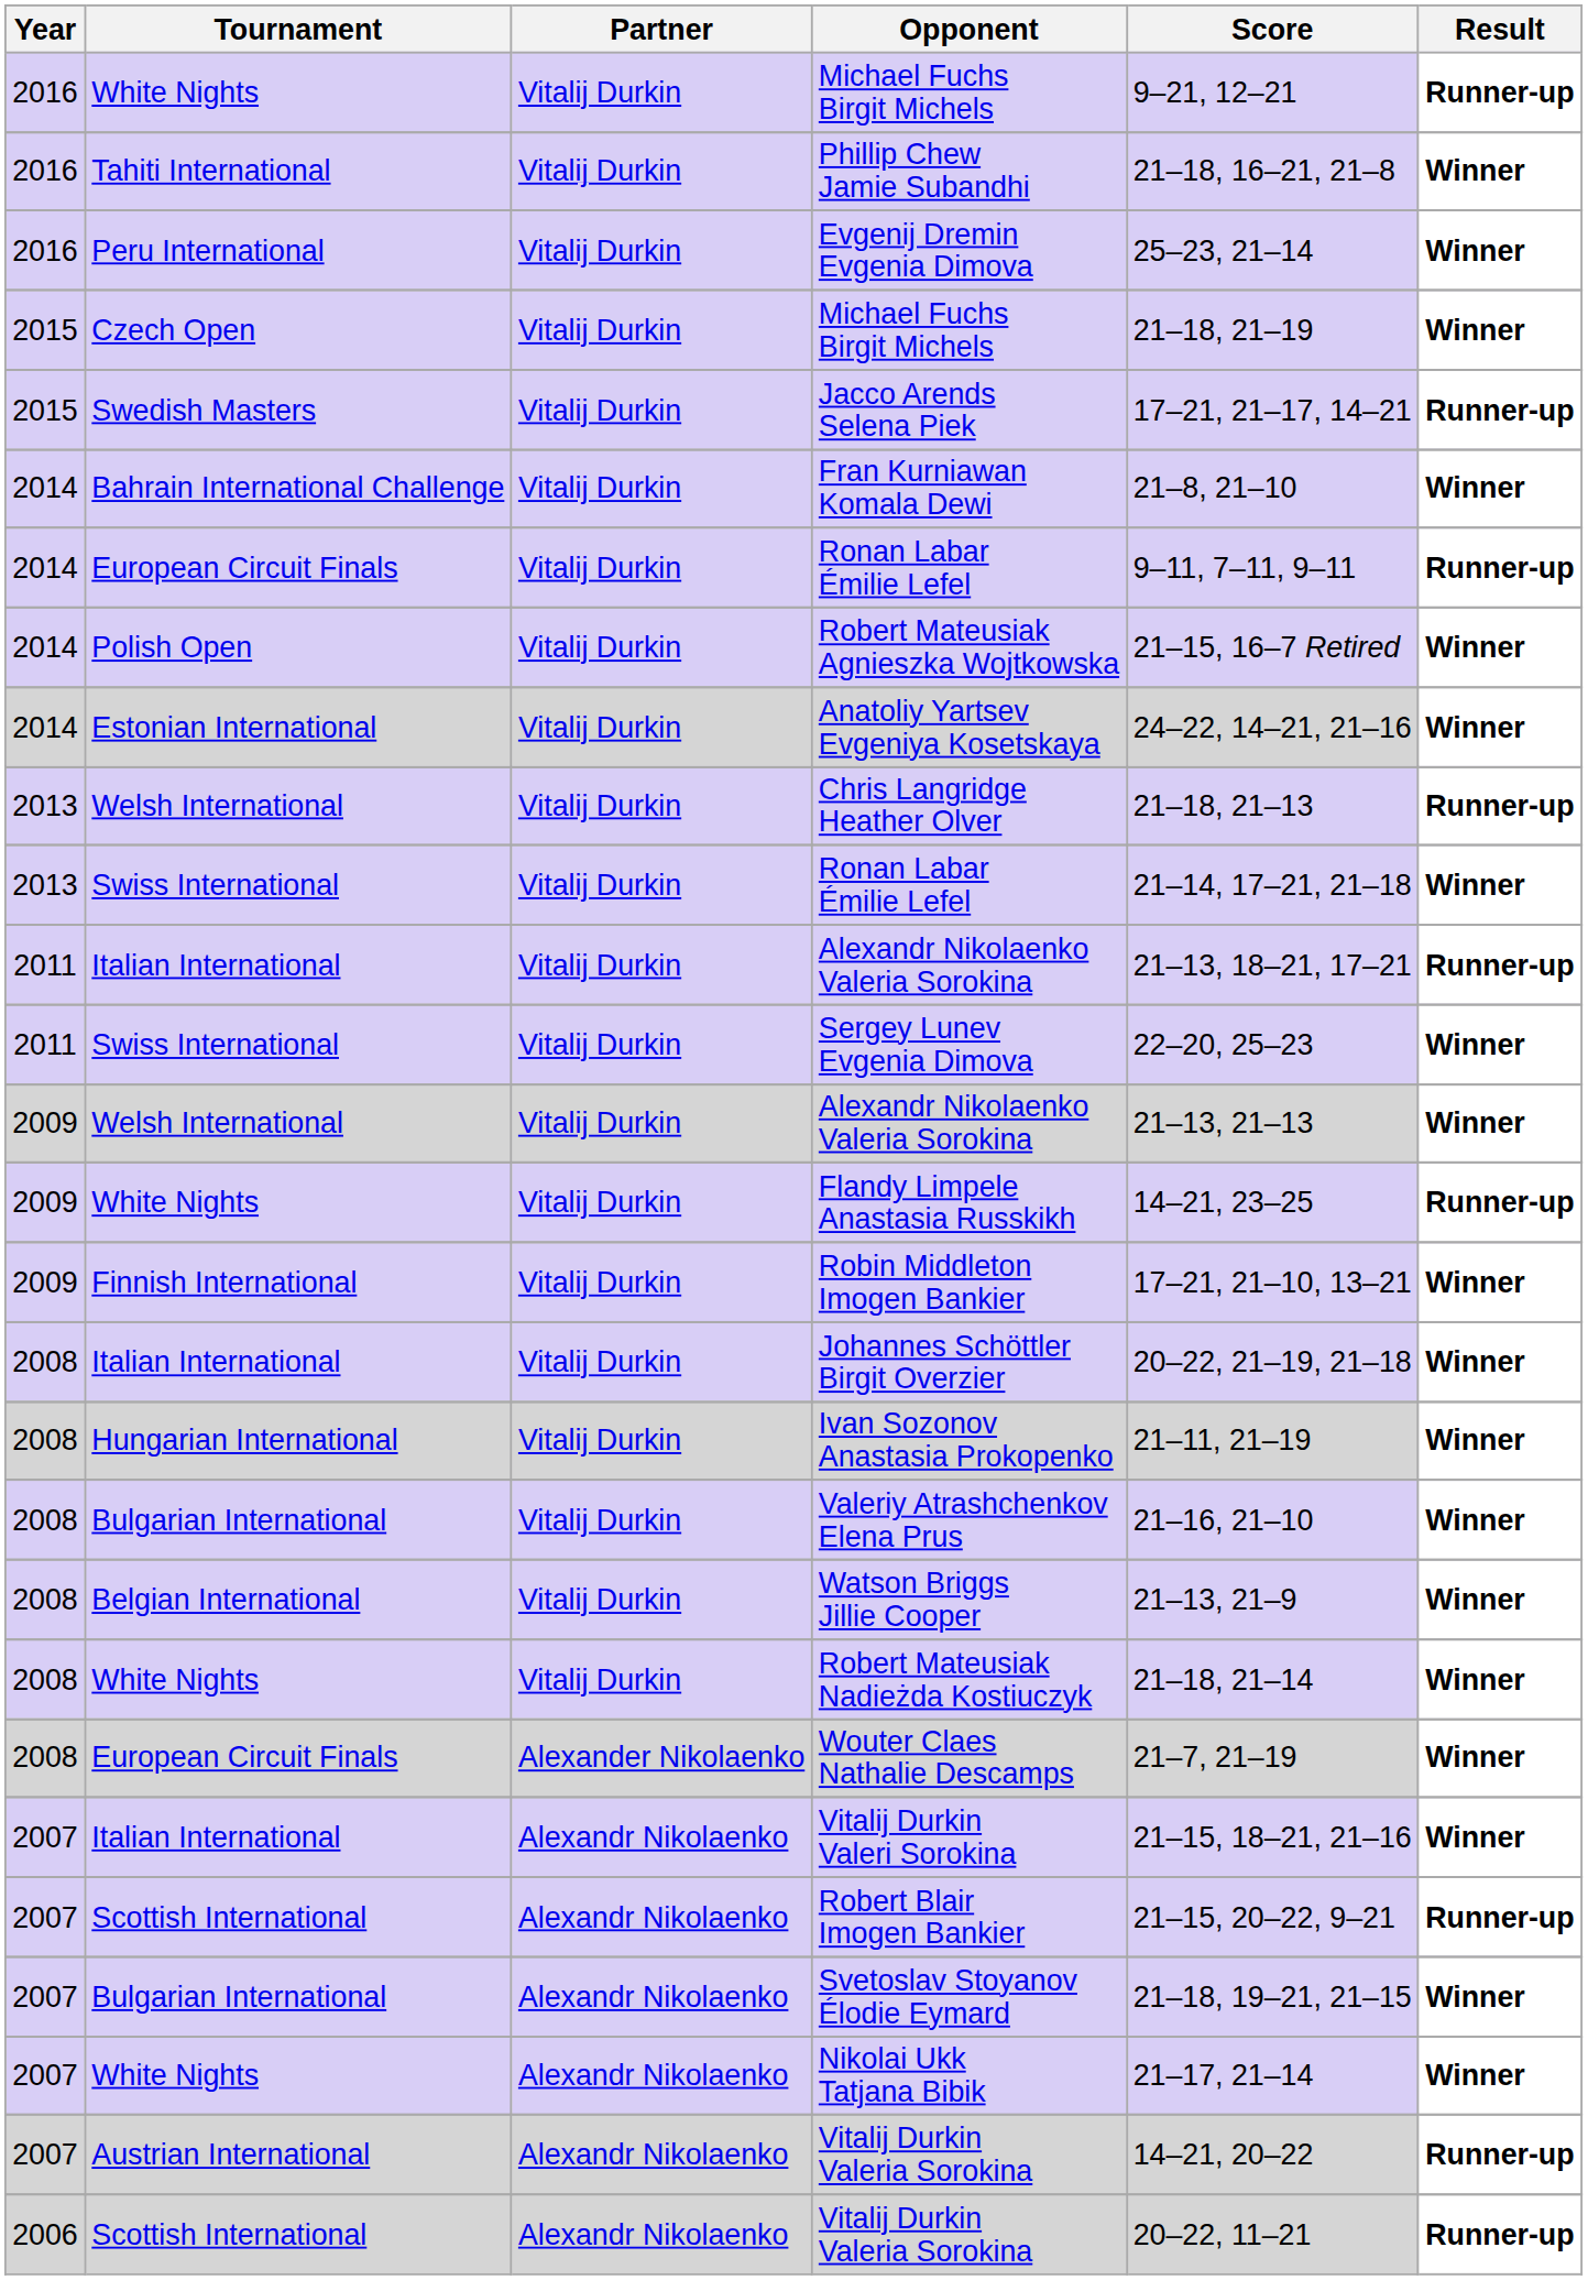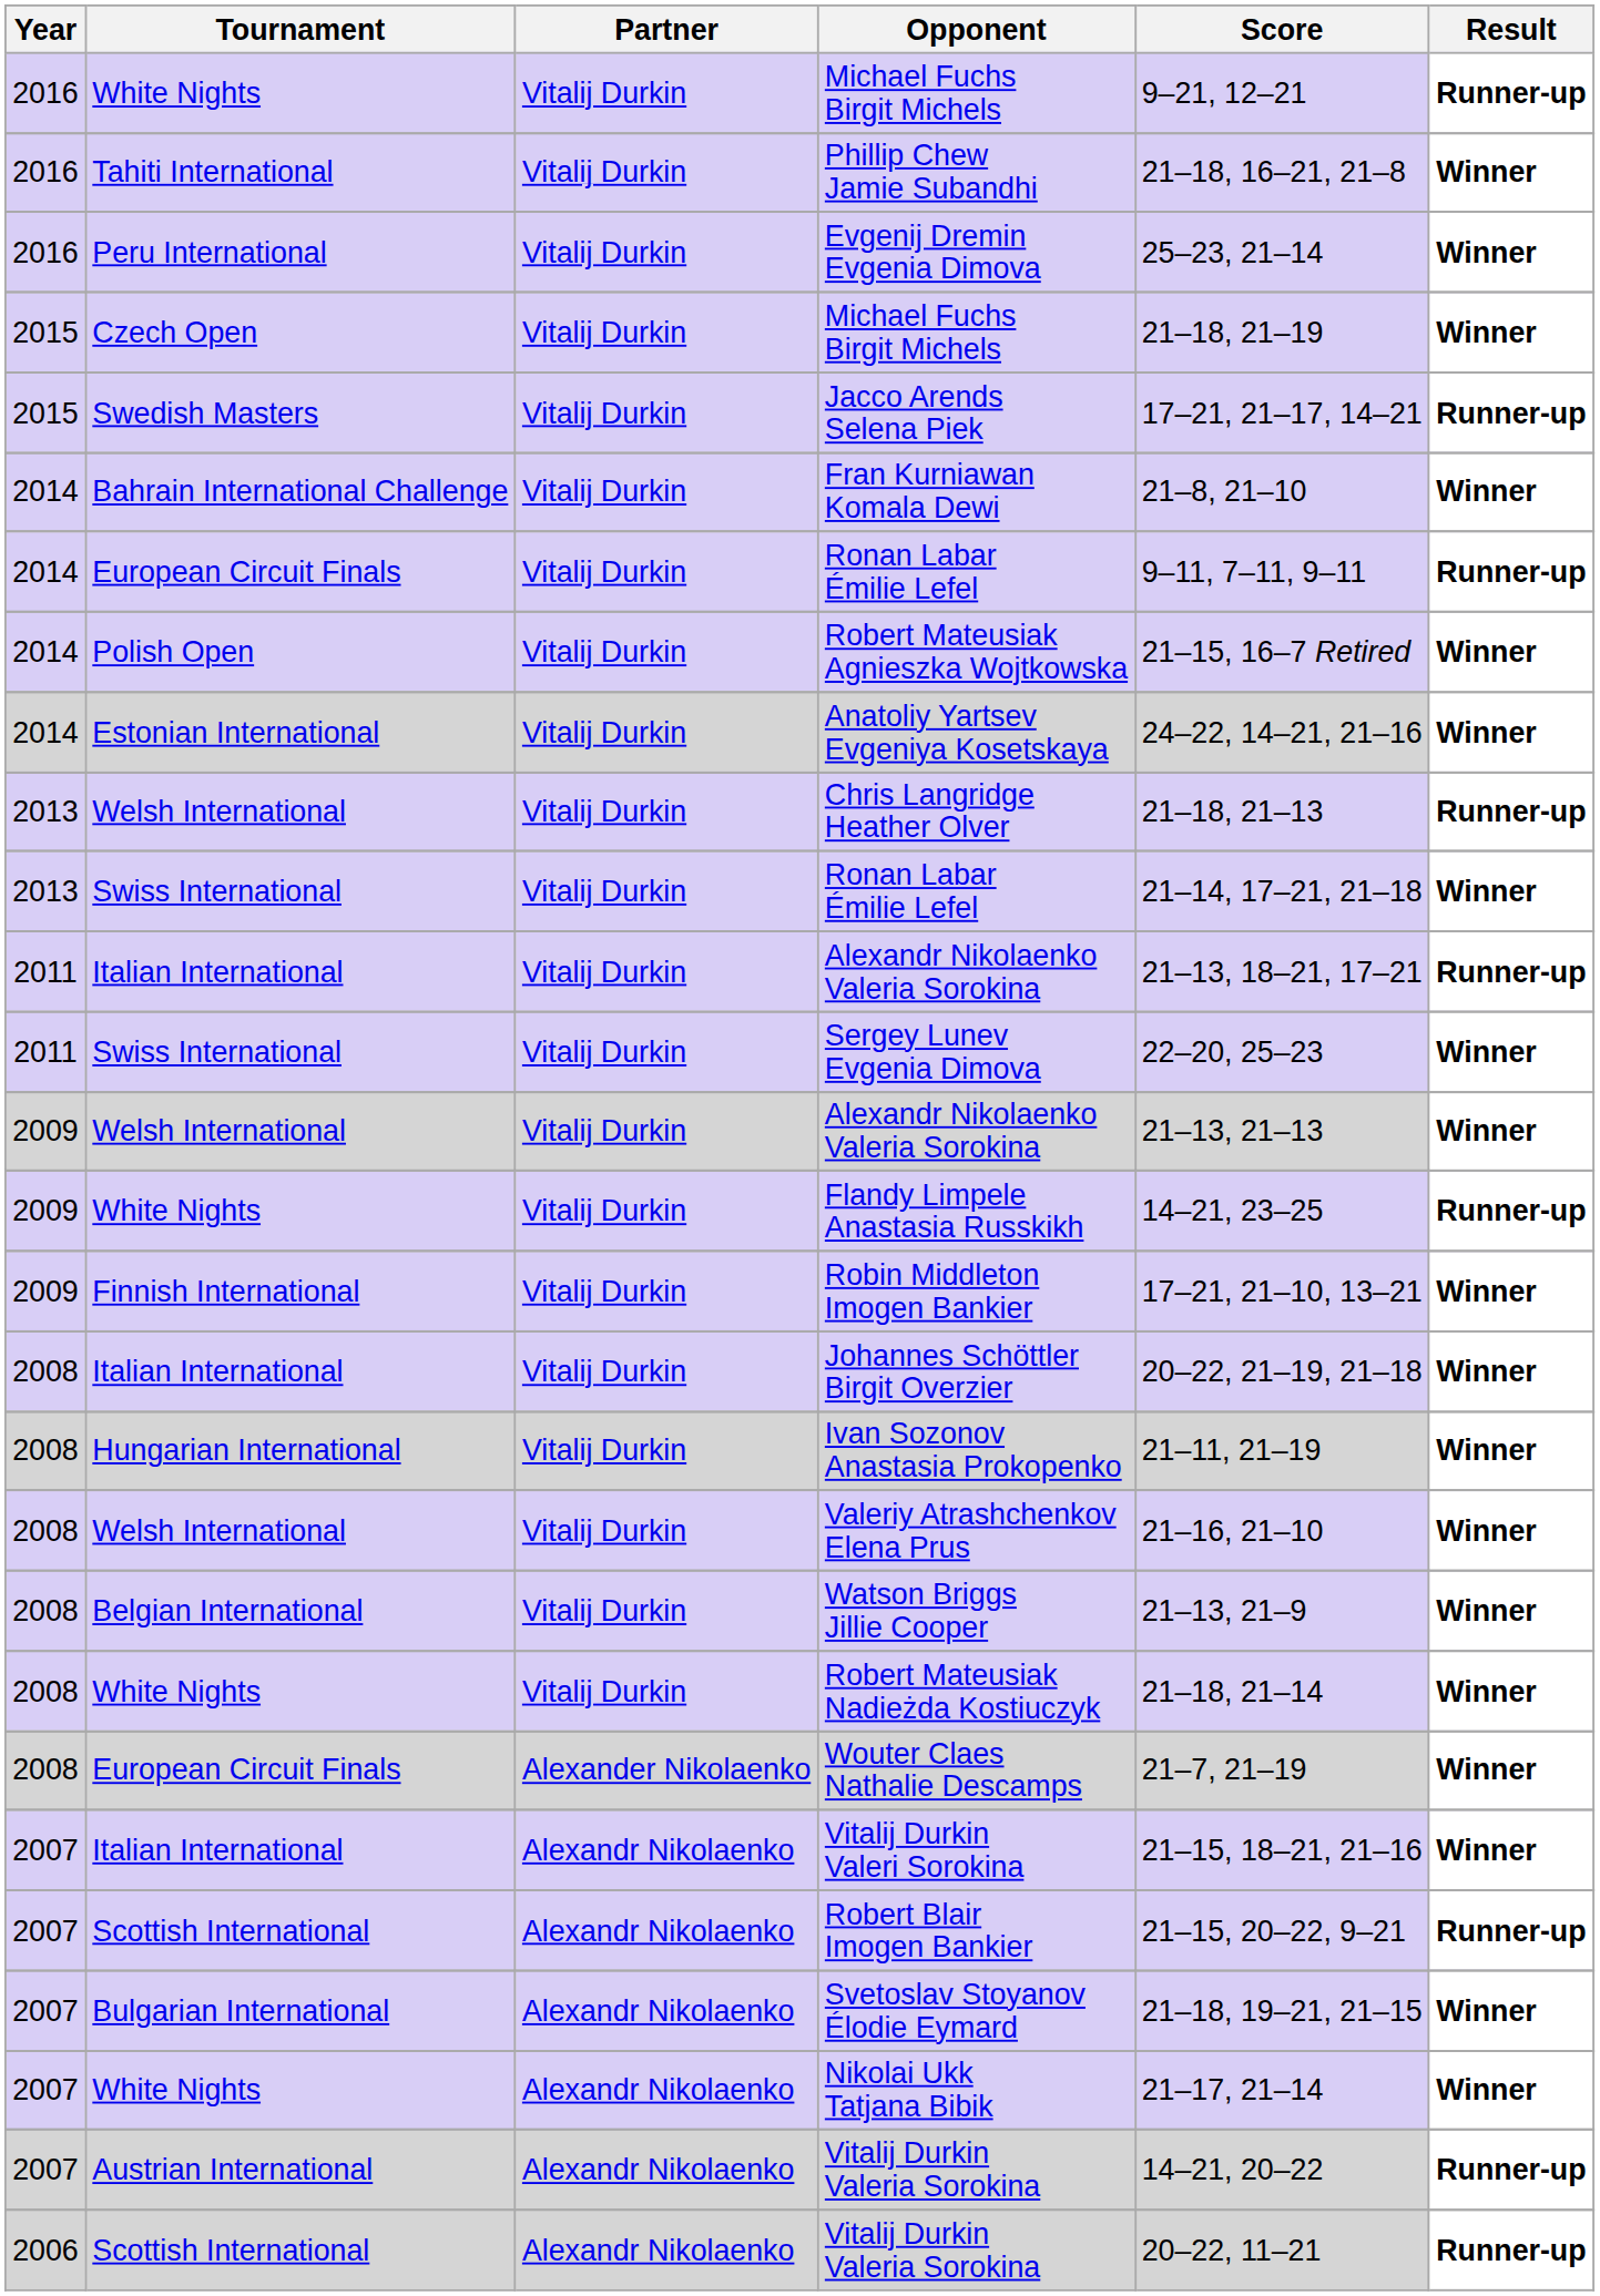Valeriy Atrashchenkov Elena Prus | Tournament: Bulgarian International -> Welsh International
